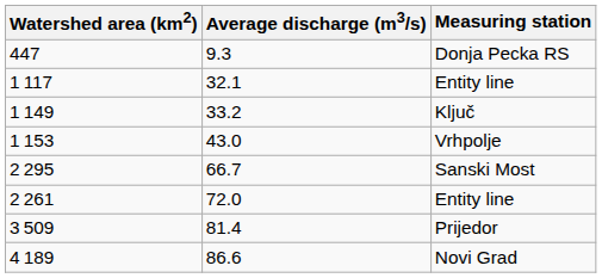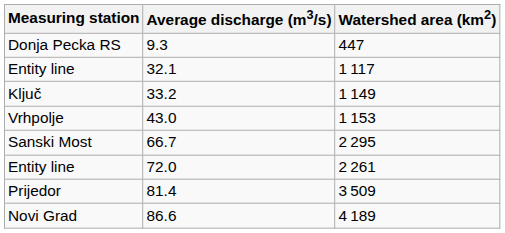columns swapped: Measuring station <-> Watershed area (km2)
